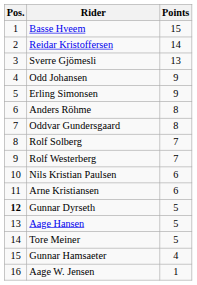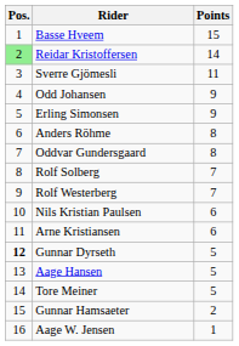Reidar Kristoffersen | Pos.: no background -> lightgreen background
Sverre Gjömesli | Points: 13 -> 11
Gunnar Hamsaeter | Points: 4 -> 2
